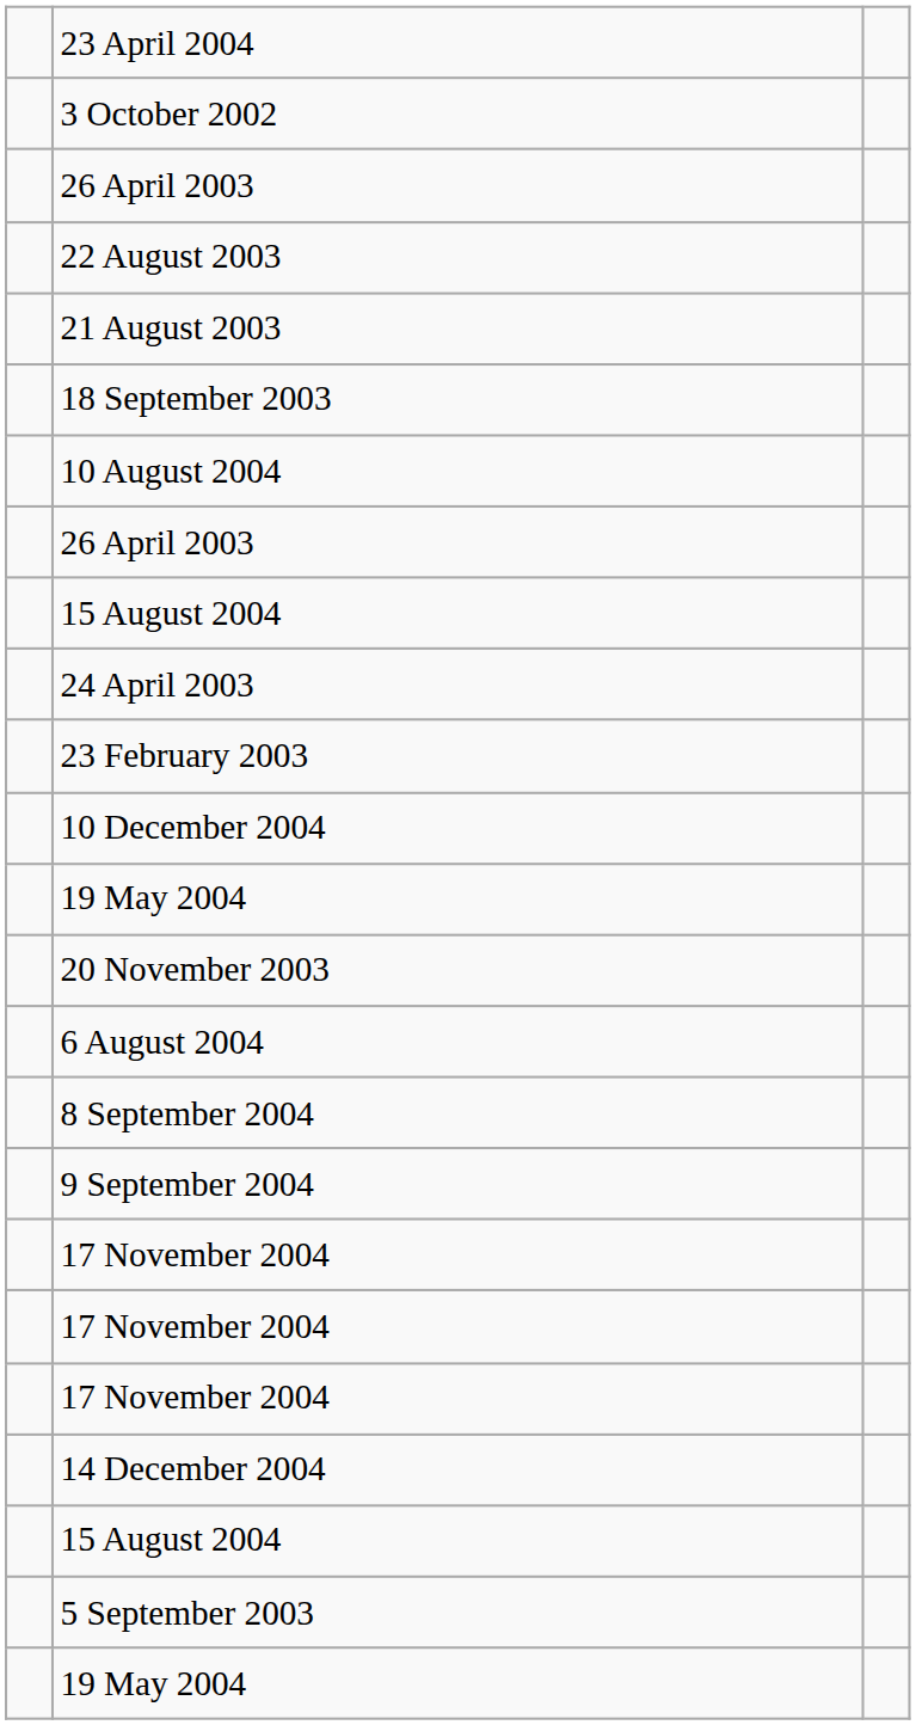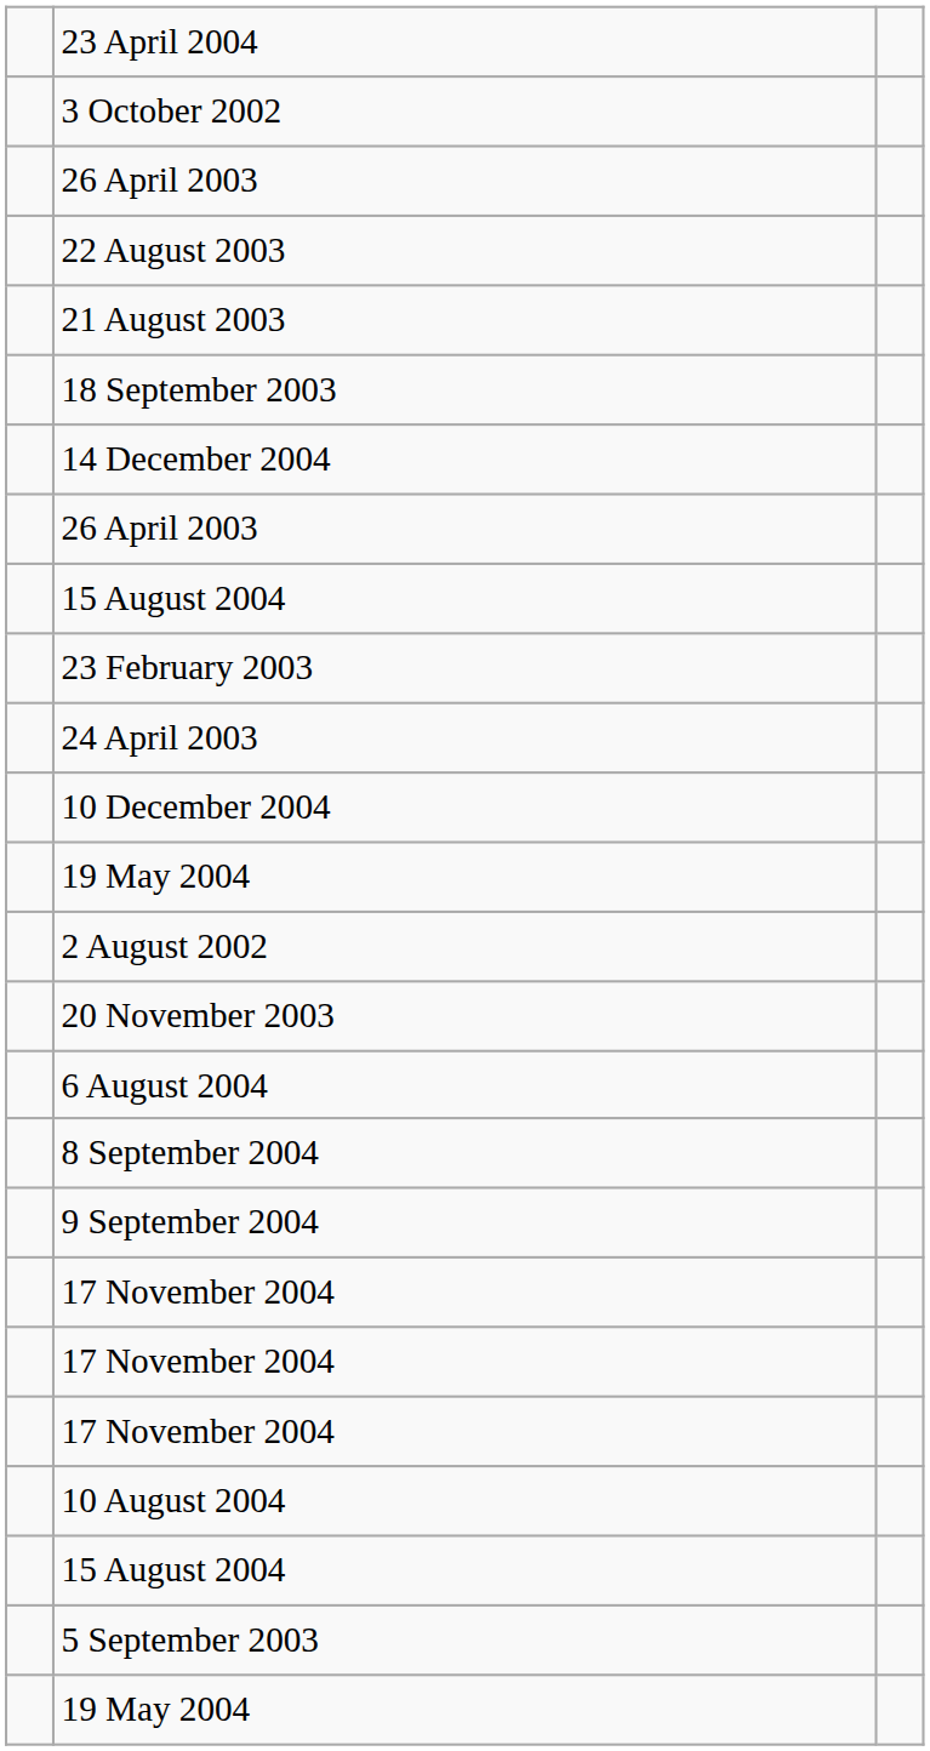rows swapped: 10 August 2004 <-> 14 December 2004
rows swapped: 23 February 2003 <-> 24 April 2003
+ row: 2 August 2002
